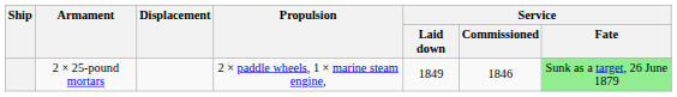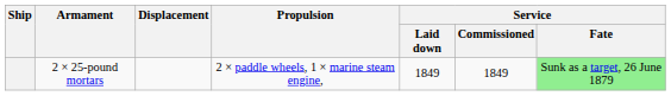2 × 25-pound mortars | Service / Commissioned: 1846 -> 1849
